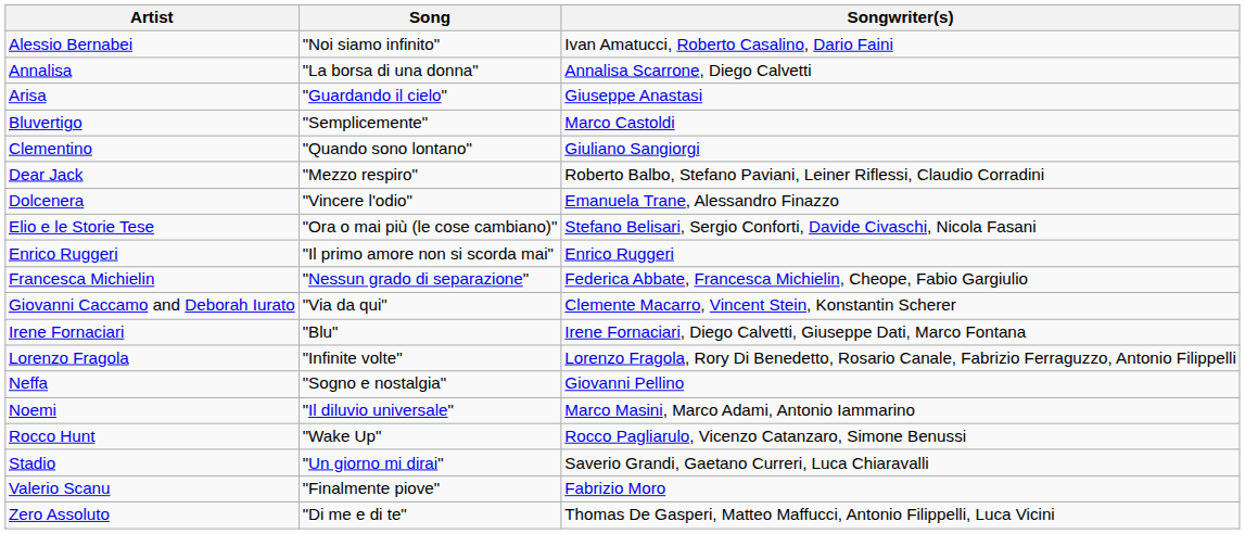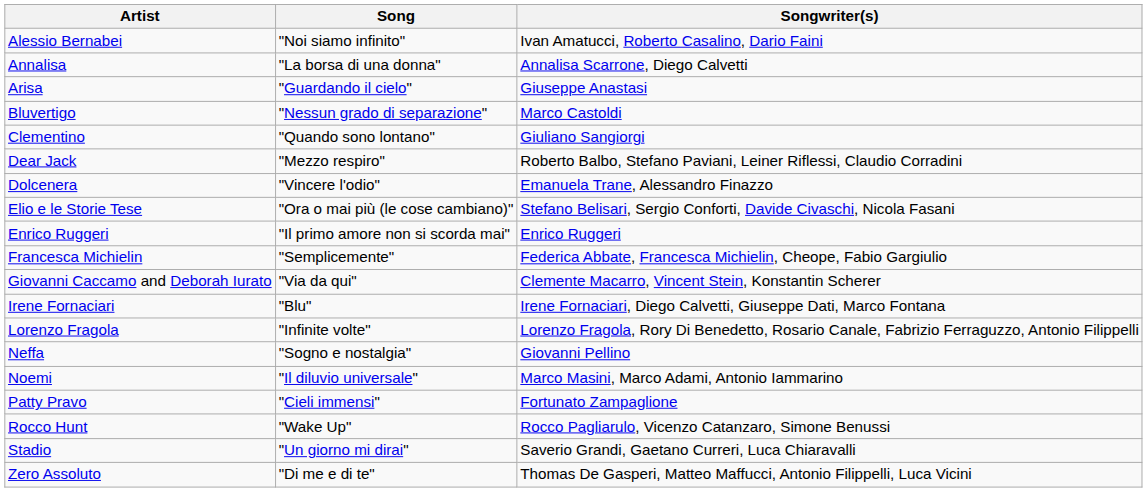Bluvertigo | Song: "Semplicemente" -> "Nessun grado di separazione"
Francesca Michielin | Song: "Nessun grado di separazione" -> "Semplicemente"
+ row: Patty Pravo | "Cieli immensi" | Fortunato Zampaglione
- row: Valerio Scanu | "Finalmente piove" | Fabrizio Moro
